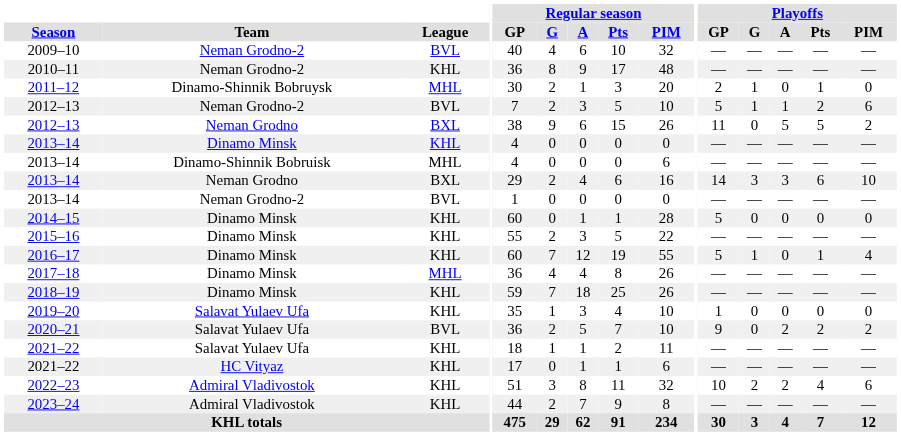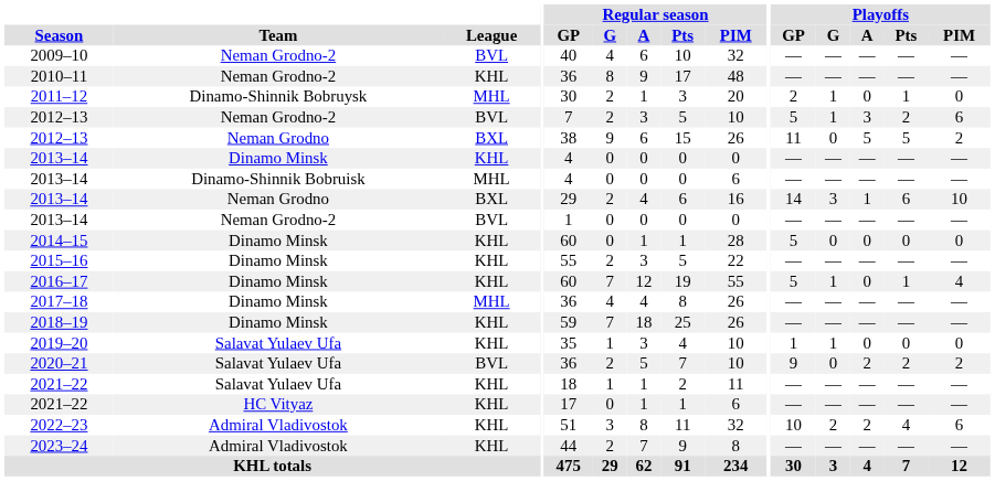2012–13 / Neman Grodno-2 | Playoffs / A: 1 -> 3
2013–14 / Neman Grodno | Playoffs / A: 3 -> 1
2019–20 | Playoffs / G: 0 -> 1
